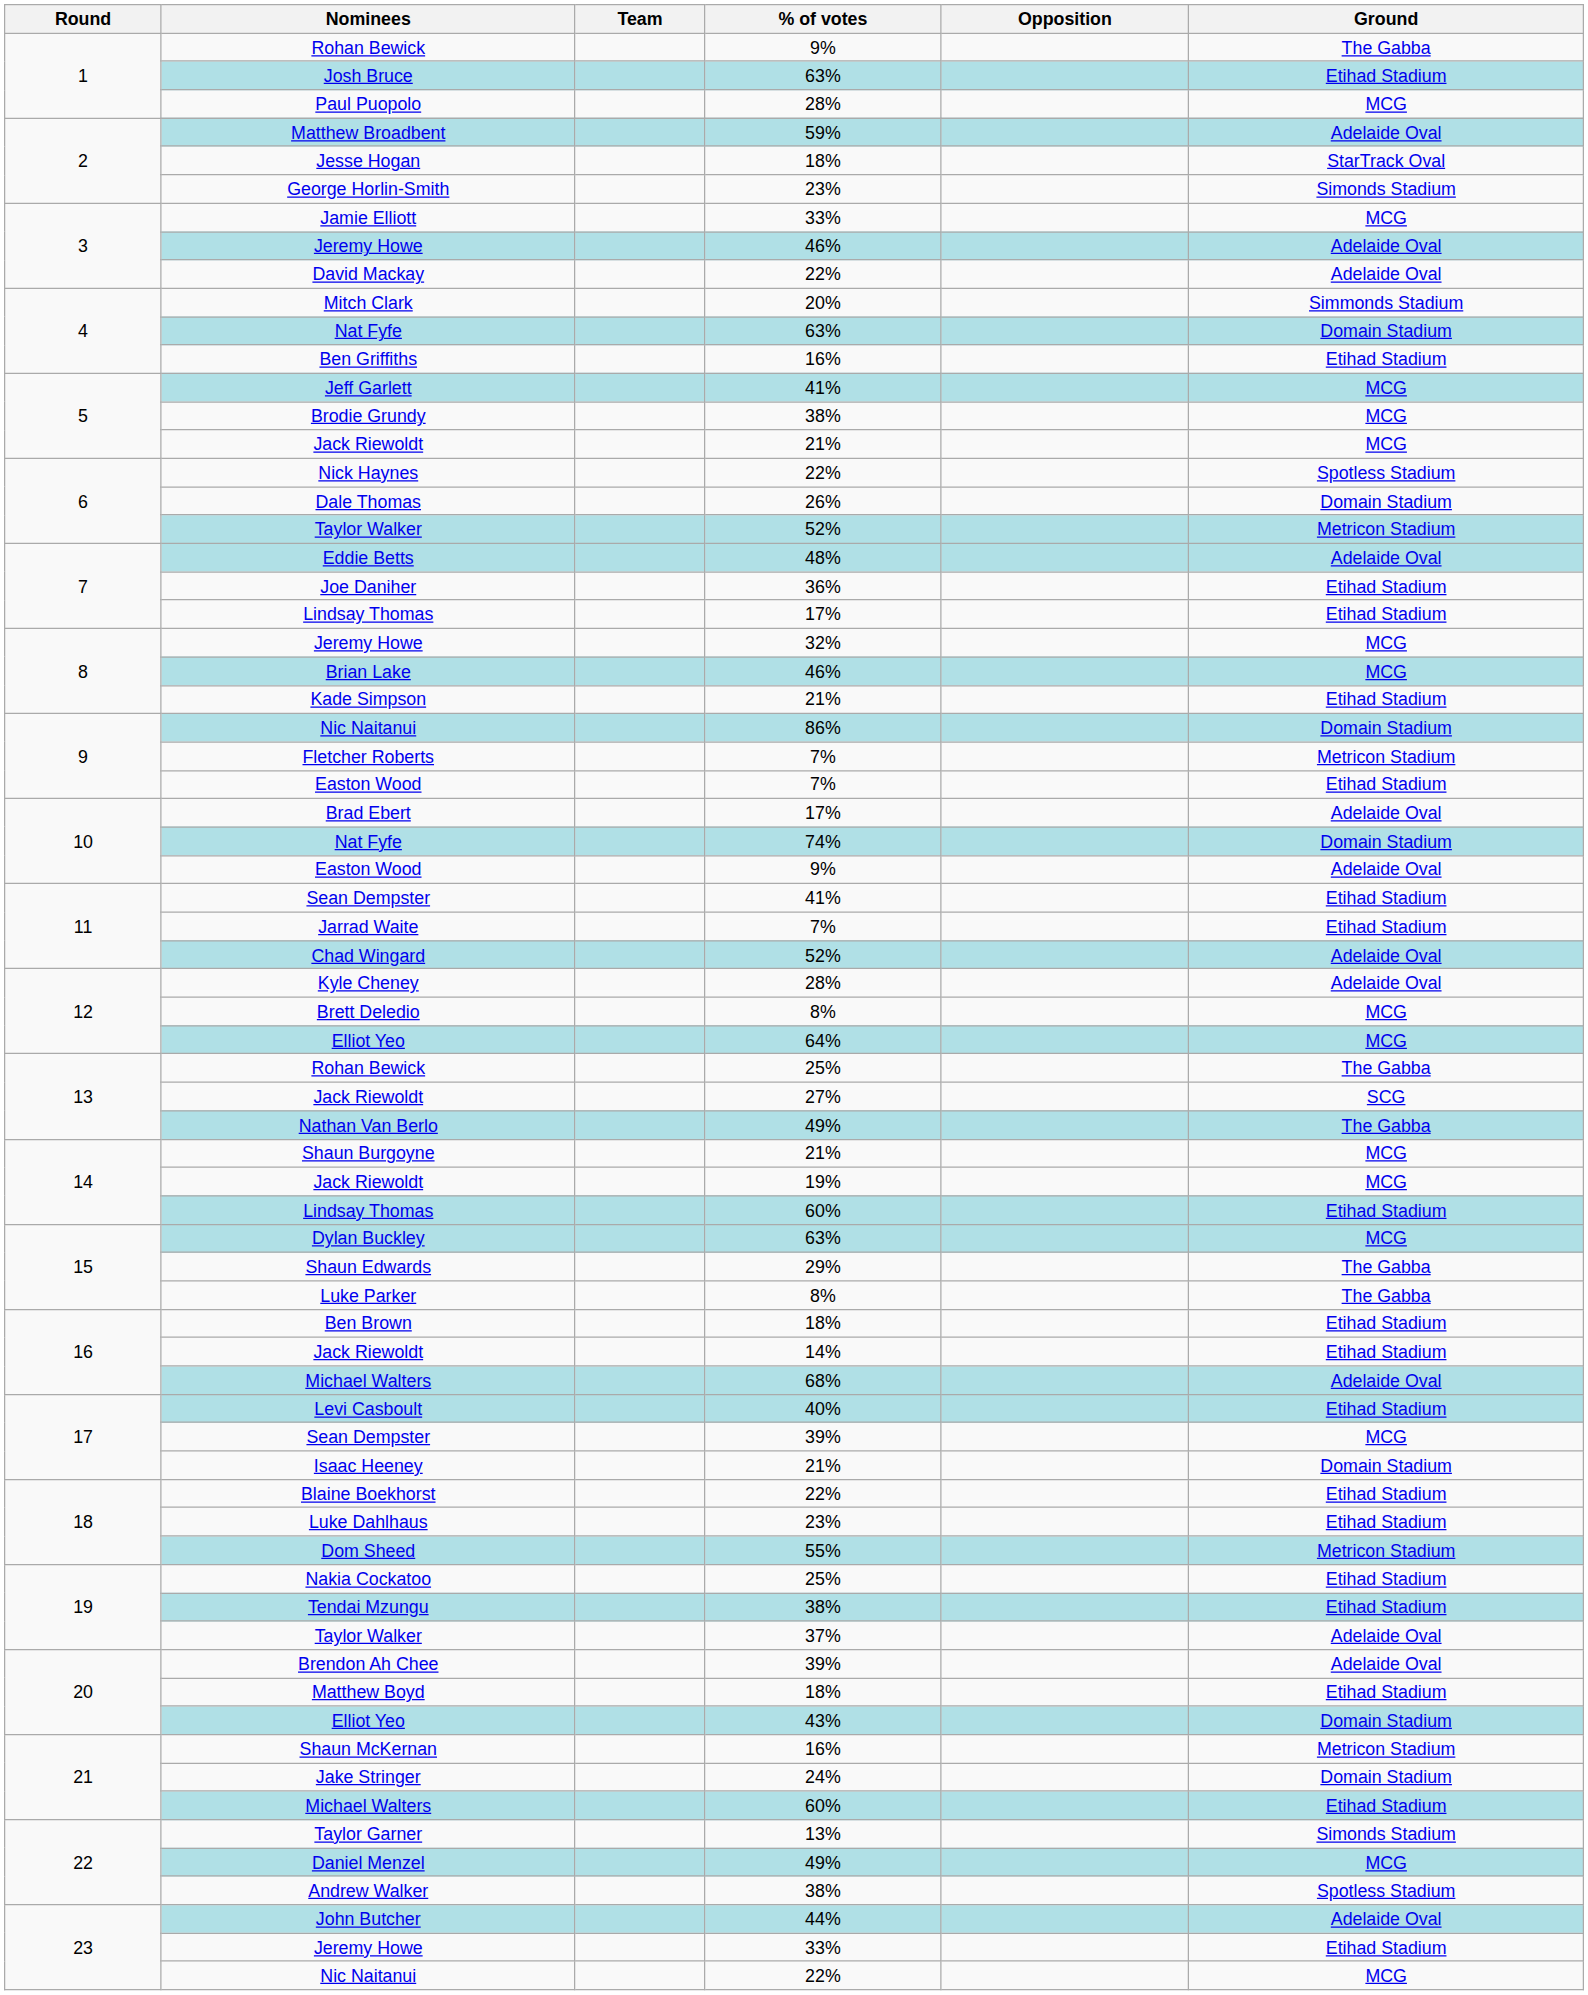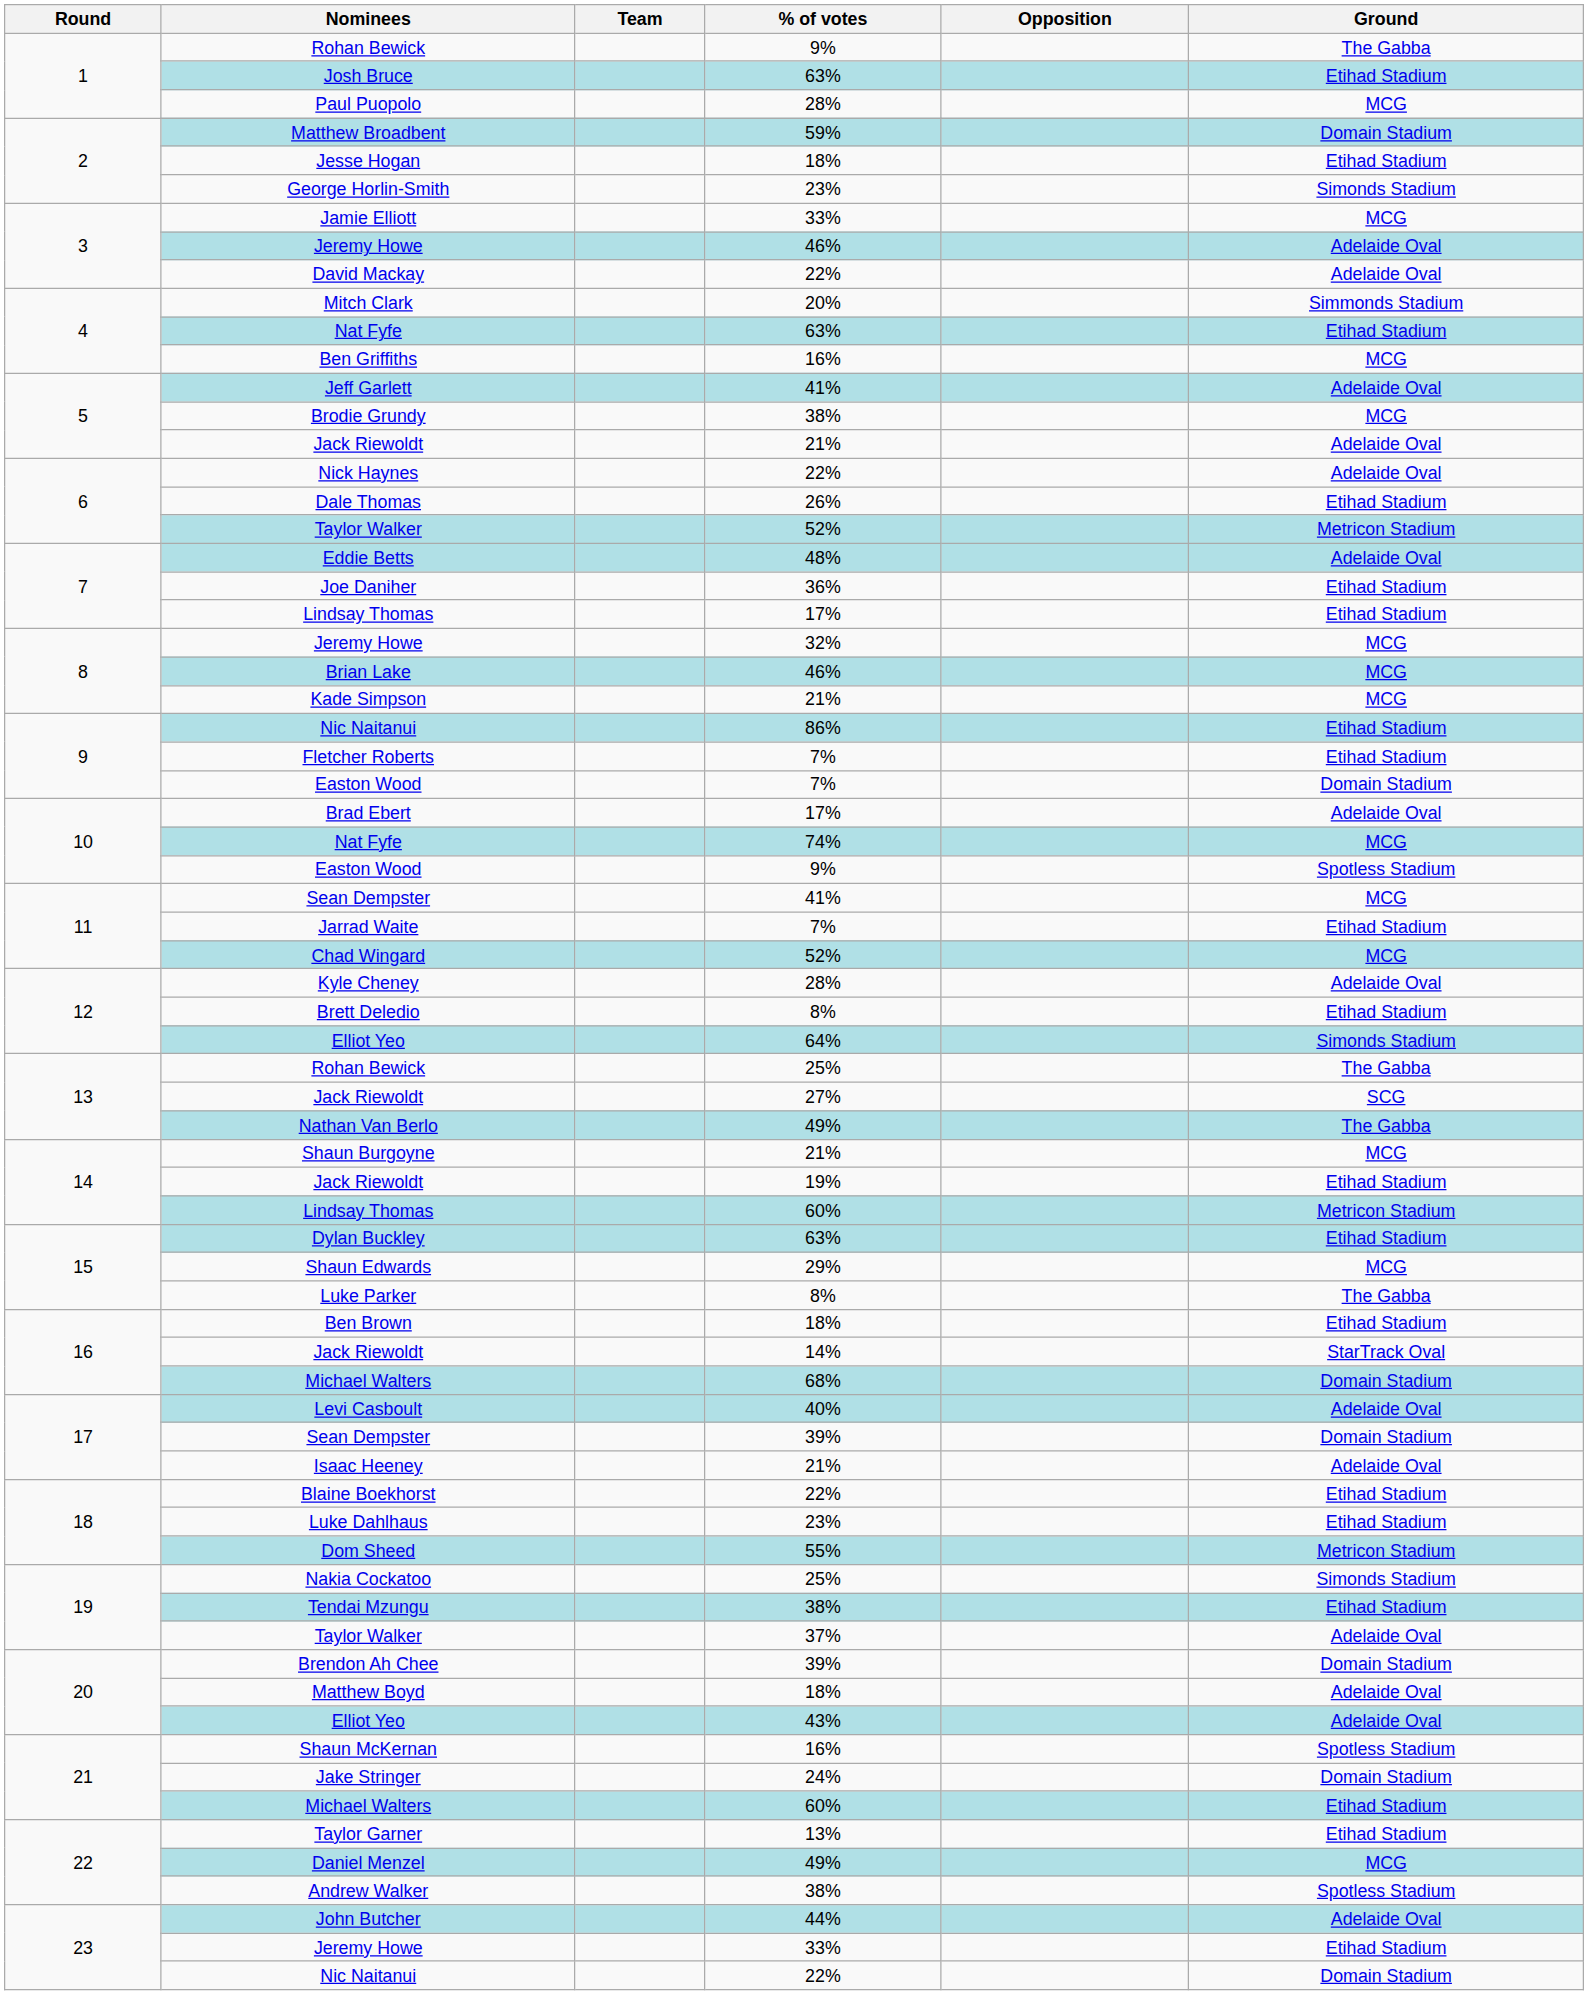Matthew Broadbent | Ground: Adelaide Oval -> Domain Stadium
Jesse Hogan | Ground: StarTrack Oval -> Etihad Stadium
Nat Fyfe / 63% | Ground: Domain Stadium -> Etihad Stadium
Ben Griffiths | Ground: Etihad Stadium -> MCG
Jeff Garlett | Ground: MCG -> Adelaide Oval
Jack Riewoldt / 21% | Ground: MCG -> Adelaide Oval
Nick Haynes | Ground: Spotless Stadium -> Adelaide Oval
Dale Thomas | Ground: Domain Stadium -> Etihad Stadium
Kade Simpson | Ground: Etihad Stadium -> MCG
Nic Naitanui / 86% | Ground: Domain Stadium -> Etihad Stadium
Fletcher Roberts | Ground: Metricon Stadium -> Etihad Stadium
Easton Wood / 7% | Ground: Etihad Stadium -> Domain Stadium
Nat Fyfe / 74% | Ground: Domain Stadium -> MCG
Easton Wood / 9% | Ground: Adelaide Oval -> Spotless Stadium
Sean Dempster / 41% | Ground: Etihad Stadium -> MCG
Chad Wingard | Ground: Adelaide Oval -> MCG
Brett Deledio | Ground: MCG -> Etihad Stadium
Elliot Yeo / 64% | Ground: MCG -> Simonds Stadium
Jack Riewoldt / 19% | Ground: MCG -> Etihad Stadium
Lindsay Thomas / 60% | Ground: Etihad Stadium -> Metricon Stadium
Dylan Buckley | Ground: MCG -> Etihad Stadium
Shaun Edwards | Ground: The Gabba -> MCG
Jack Riewoldt / 14% | Ground: Etihad Stadium -> StarTrack Oval
Michael Walters / 68% | Ground: Adelaide Oval -> Domain Stadium
Levi Casboult | Ground: Etihad Stadium -> Adelaide Oval
Sean Dempster / 39% | Ground: MCG -> Domain Stadium
Isaac Heeney | Ground: Domain Stadium -> Adelaide Oval
Nakia Cockatoo | Ground: Etihad Stadium -> Simonds Stadium
Brendon Ah Chee | Ground: Adelaide Oval -> Domain Stadium
Matthew Boyd | Ground: Etihad Stadium -> Adelaide Oval
Elliot Yeo / 43% | Ground: Domain Stadium -> Adelaide Oval
Shaun McKernan | Ground: Metricon Stadium -> Spotless Stadium
Taylor Garner | Ground: Simonds Stadium -> Etihad Stadium
Nic Naitanui / 22% | Ground: MCG -> Domain Stadium
